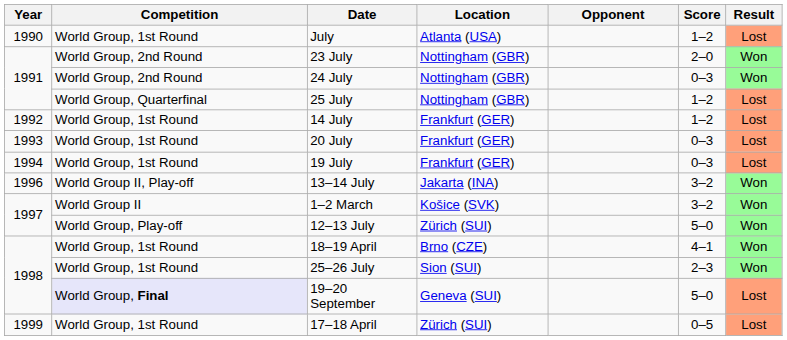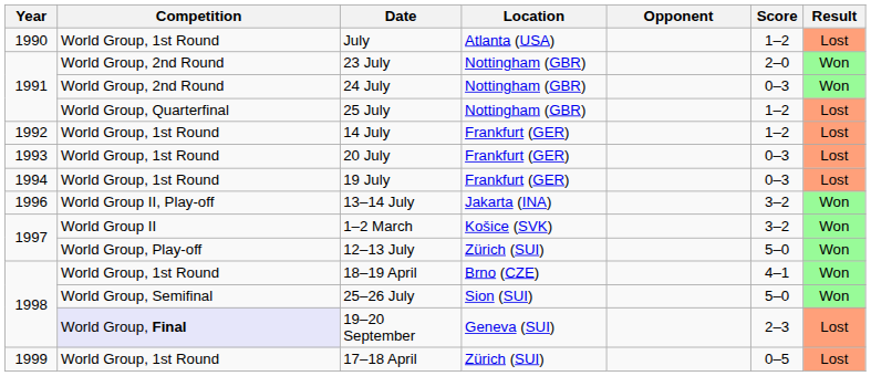25–26 July | Competition: World Group, 1st Round -> World Group, Semifinal
25–26 July | Score: 2–3 -> 5–0
19–20 September | Score: 5–0 -> 2–3
